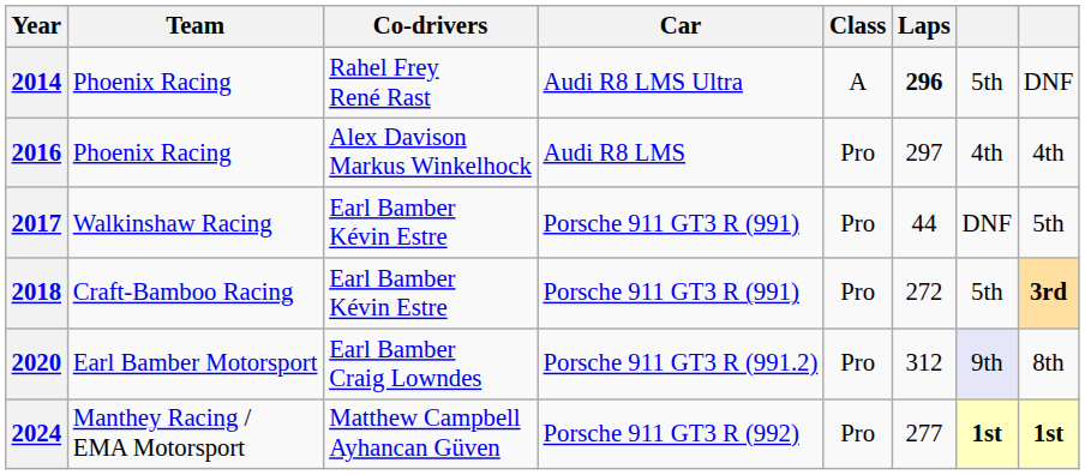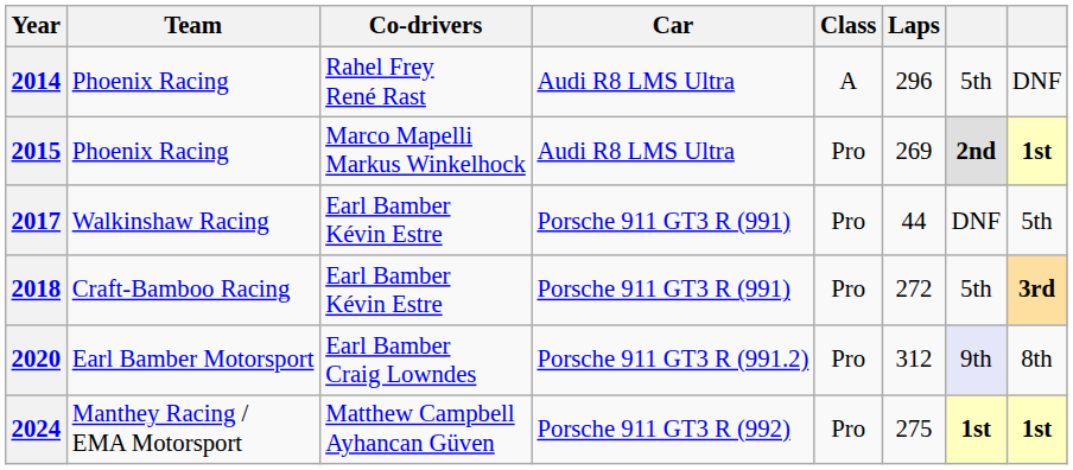2014 | Laps: bold -> normal
+ row: 2015 | Phoenix Racing | Marco Mapelli Markus Winkelhock | Audi R8 LMS Ultra | Pro | 269 | 2nd | 1st
- row: 2016 | Phoenix Racing | Alex Davison Markus Winkelhock | Audi R8 LMS | Pro | 297 | 4th | 4th
2024 | Laps: 277 -> 275
